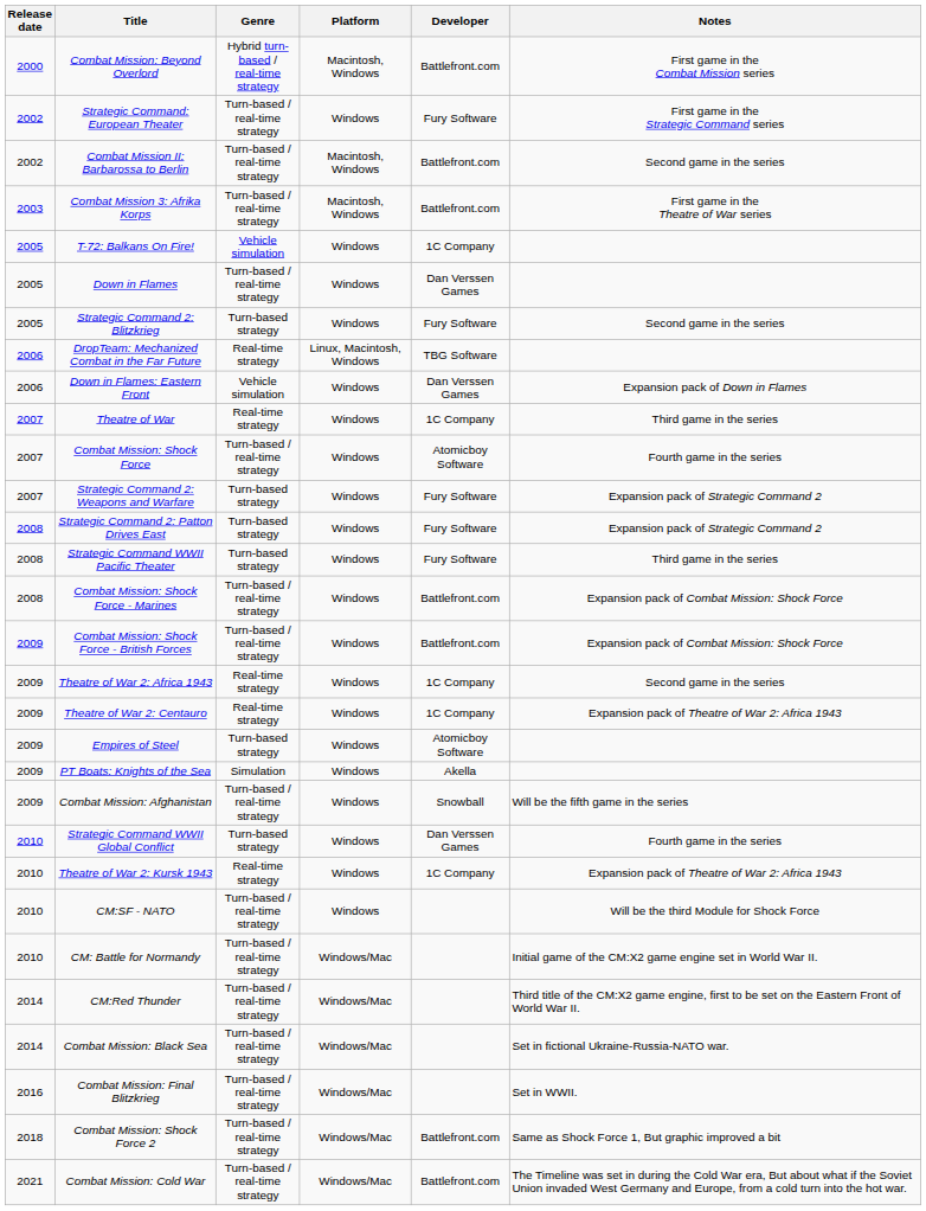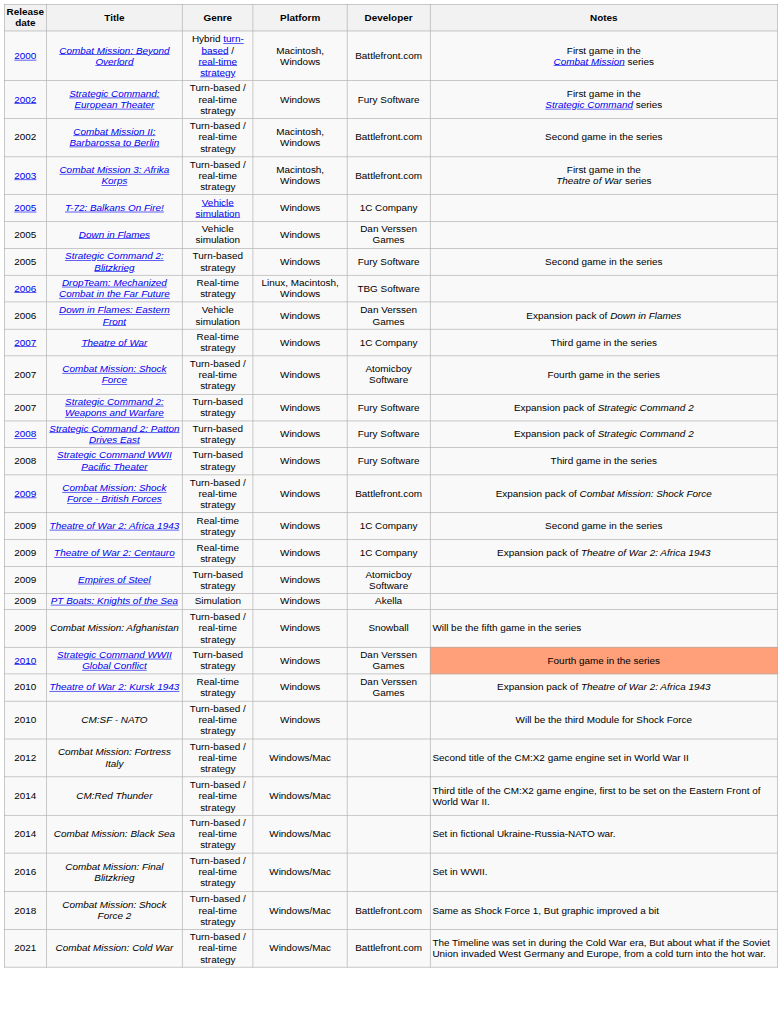Down in Flames | Genre: Turn-based / real-time strategy -> Vehicle simulation
- row: 2008 | Combat Mission: Shock Force - Marines | Turn-based / real-time strategy | Windows | Battlefront.com | Expansion pack of Combat Mission: Shock Force
Strategic Command WWII Global Conflict | Notes: no background -> lightsalmon background
Theatre of War 2: Kursk 1943 | Developer: 1C Company -> Dan Verssen Games
- row: 2010 | CM: Battle for Normandy | Turn-based / real-time strategy | Windows/Mac | Initial game of the CM:X2 game engine set in World War II.
+ row: 2012 | Combat Mission: Fortress Italy | Turn-based / real-time strategy | Windows/Mac | Second title of the CM:X2 game engine set in World War II
